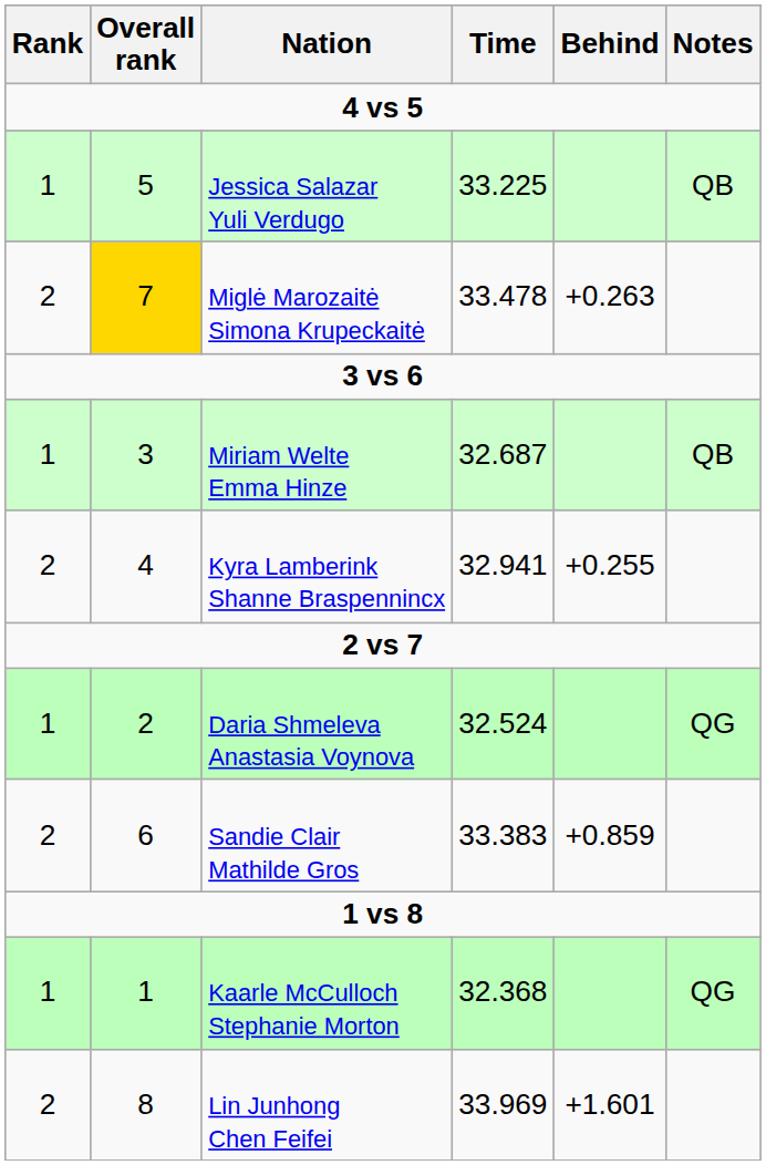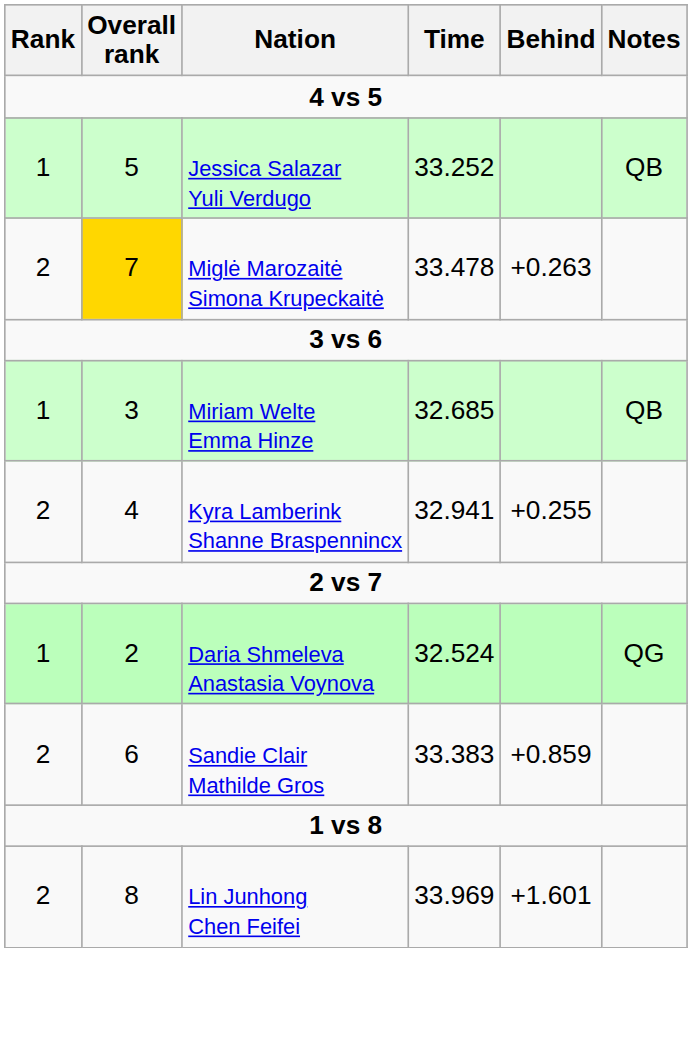Jessica Salazar Yuli Verdugo | Time: 33.225 -> 33.252
Miriam Welte Emma Hinze | Time: 32.687 -> 32.685
- row: 1 | 1 | Kaarle McCulloch Stephanie Morton | 32.368 | QG
